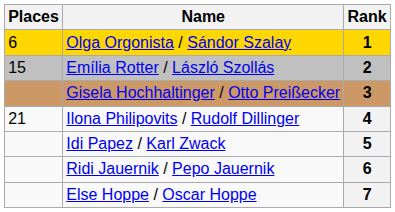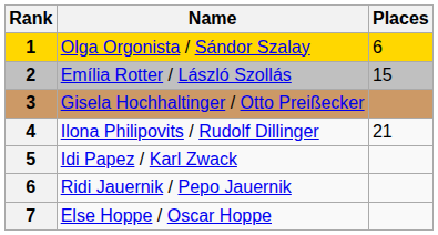columns swapped: Rank <-> Places
